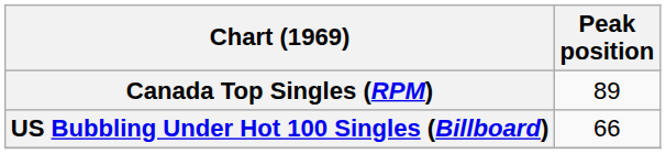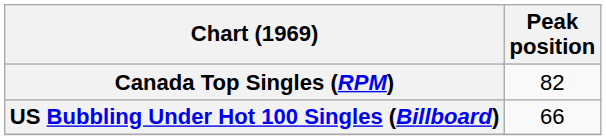Canada Top Singles (RPM) | Peak position: 89 -> 82
